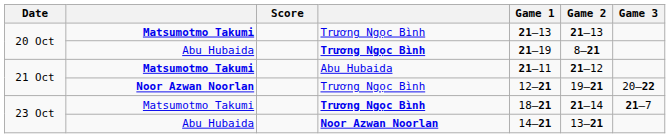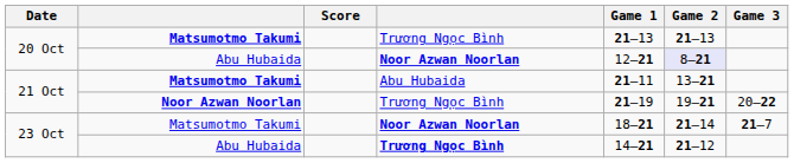20 Oct / Abu Hubaida | column 4: Trương Ngọc Bình -> Noor Azwan Noorlan
20 Oct / Abu Hubaida | Game 1: 21–19 -> 12–21
20 Oct / Abu Hubaida | Game 2: no background -> lavender background
21 Oct / Matsumotmo Takumi | Game 2: 21–12 -> 13–21
21 Oct / Noor Azwan Noorlan | Game 1: 12–21 -> 21–19
23 Oct / Matsumotmo Takumi | column 4: Trương Ngọc Bình -> Noor Azwan Noorlan
23 Oct / Abu Hubaida | column 4: Noor Azwan Noorlan -> Trương Ngọc Bình
23 Oct / Abu Hubaida | Game 2: 13–21 -> 21–12
